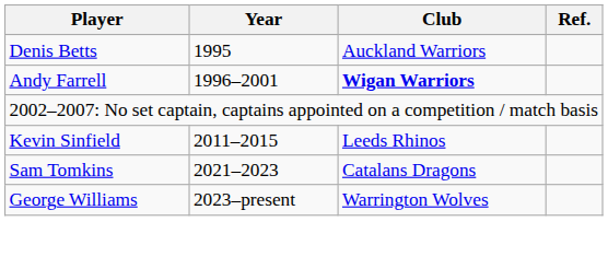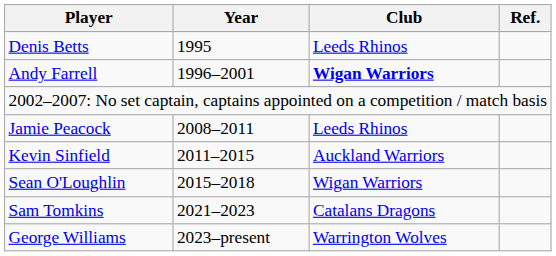Denis Betts | Club: Auckland Warriors -> Leeds Rhinos
+ row: Jamie Peacock | 2008–2011 | Leeds Rhinos
Kevin Sinfield | Club: Leeds Rhinos -> Auckland Warriors
+ row: Sean O'Loughlin | 2015–2018 | Wigan Warriors
